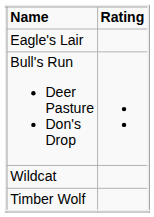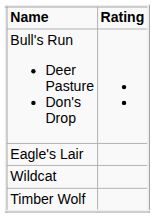rows swapped: Bull's Run Deer Pasture Don's Drop <-> Eagle's Lair
